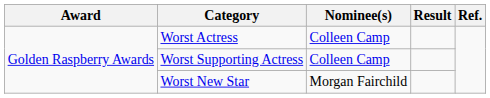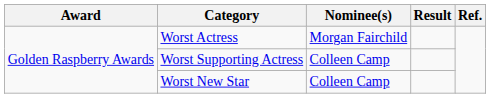Worst Actress | Nominee(s): Colleen Camp -> Morgan Fairchild
Worst New Star | Nominee(s): Morgan Fairchild -> Colleen Camp
